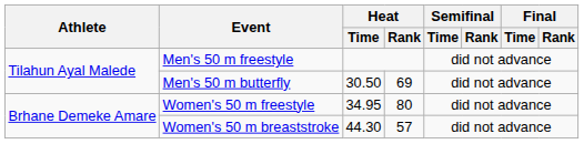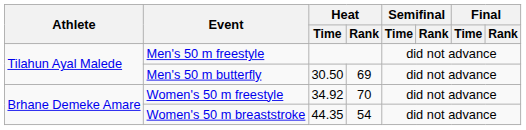Women's 50 m freestyle | Heat / Time: 34.95 -> 34.92
Women's 50 m freestyle | Heat / Rank: 80 -> 70
Women's 50 m breaststroke | Heat / Time: 44.30 -> 44.35
Women's 50 m breaststroke | Heat / Rank: 57 -> 54
